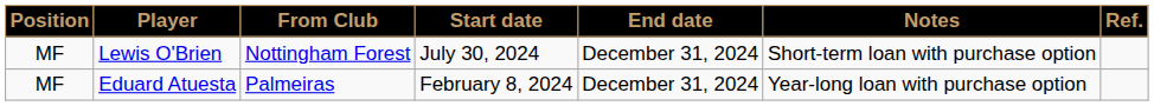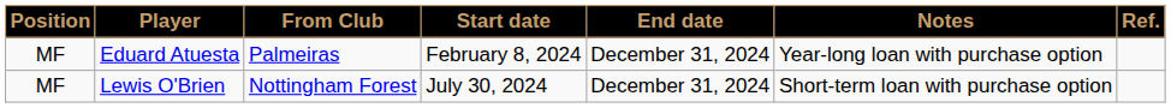rows swapped: Eduard Atuesta <-> Lewis O'Brien
